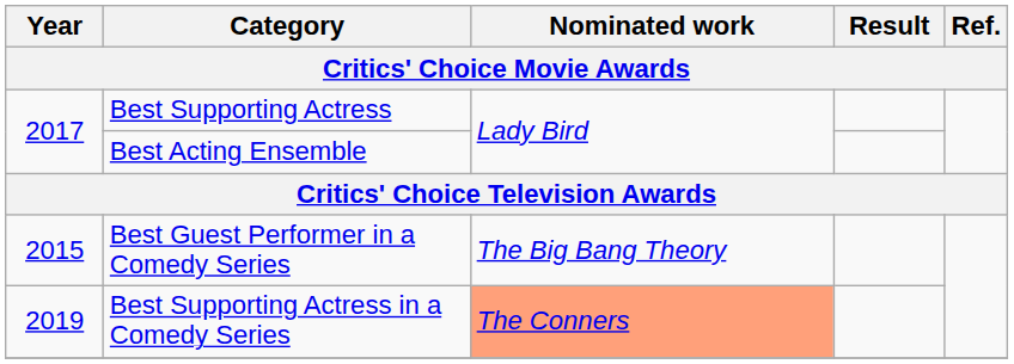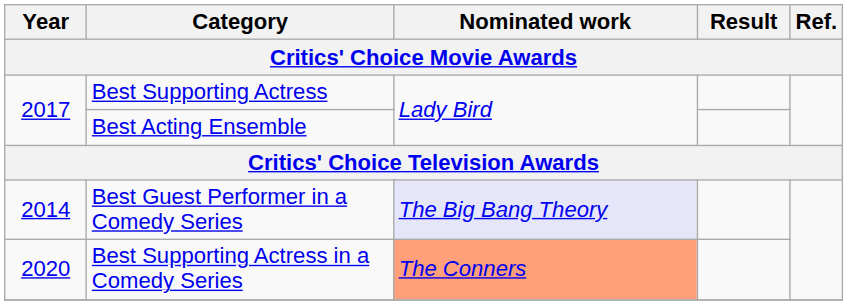Best Guest Performer in a Comedy Series | Year: 2015 -> 2014
Best Guest Performer in a Comedy Series | Nominated work: no background -> lavender background
Best Supporting Actress in a Comedy Series | Year: 2019 -> 2020
